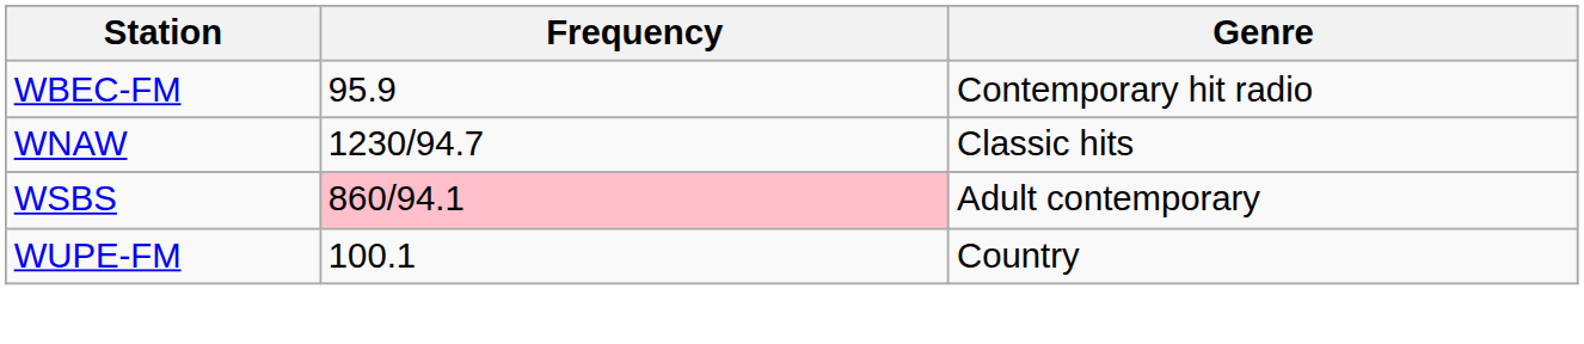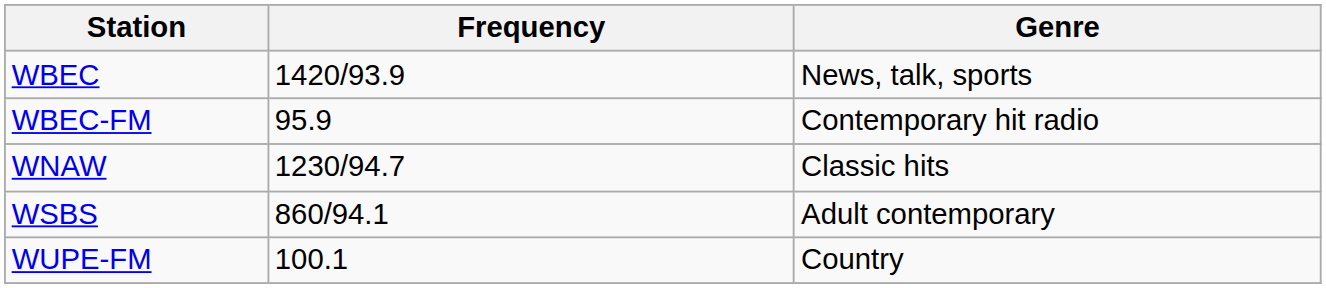+ row: WBEC | 1420/93.9 | News, talk, sports
WSBS | Frequency: pink background -> no background
